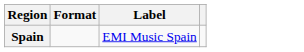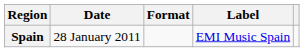+ column: Date | 28 January 2011
